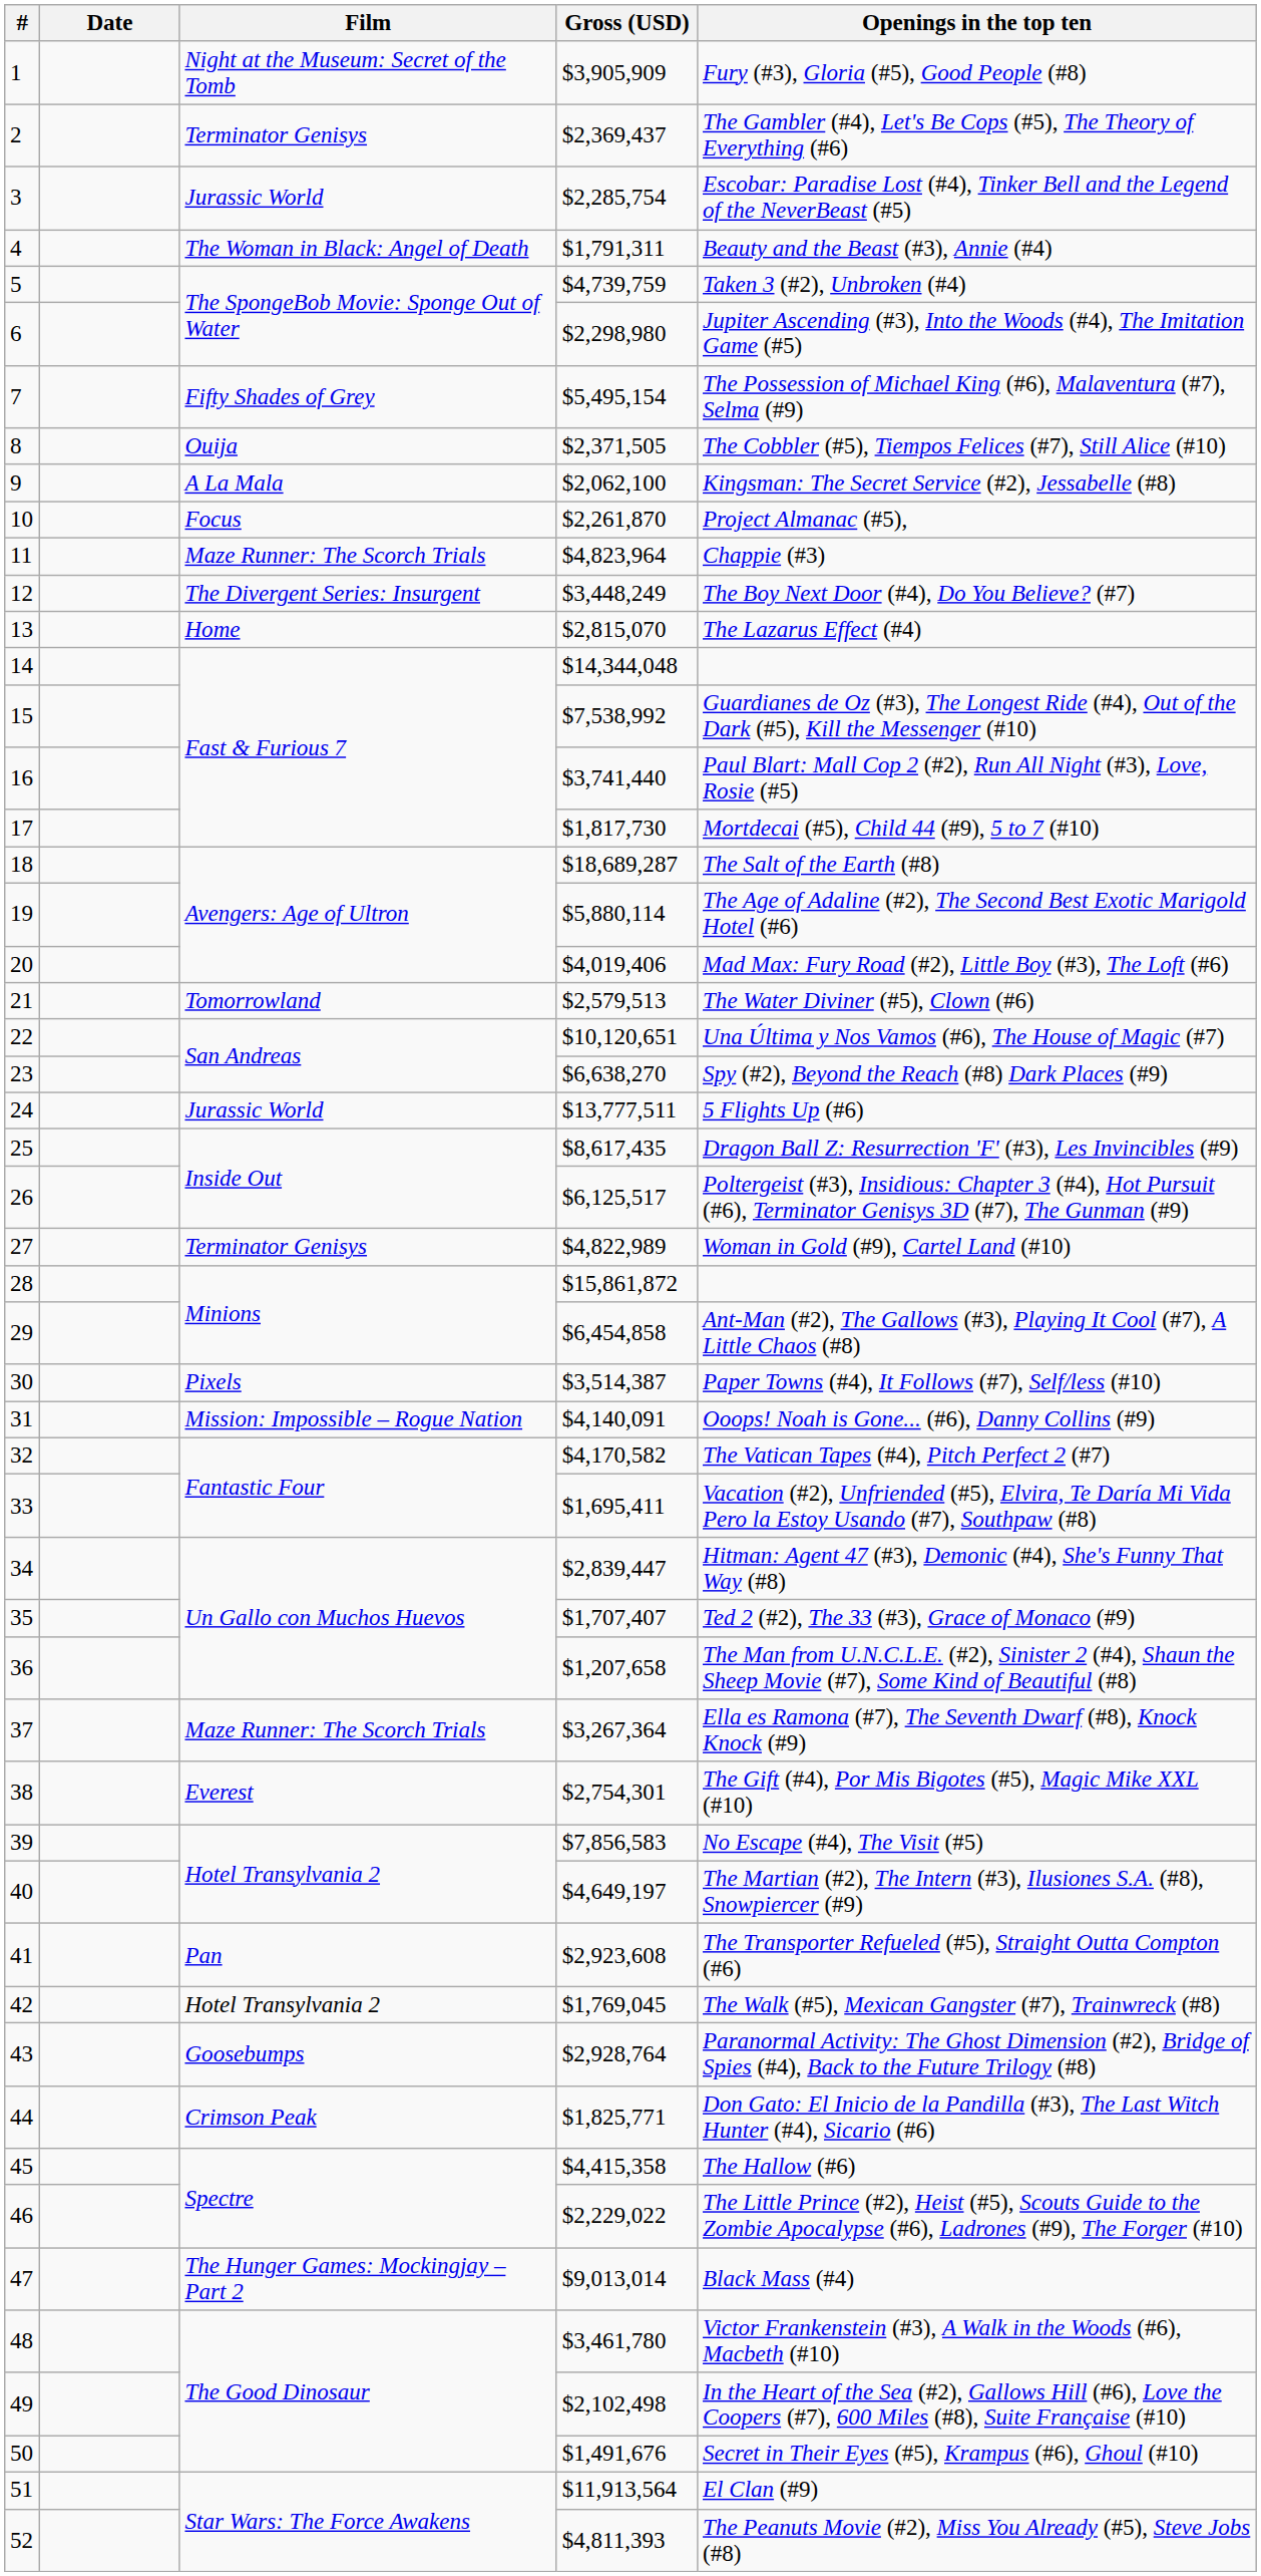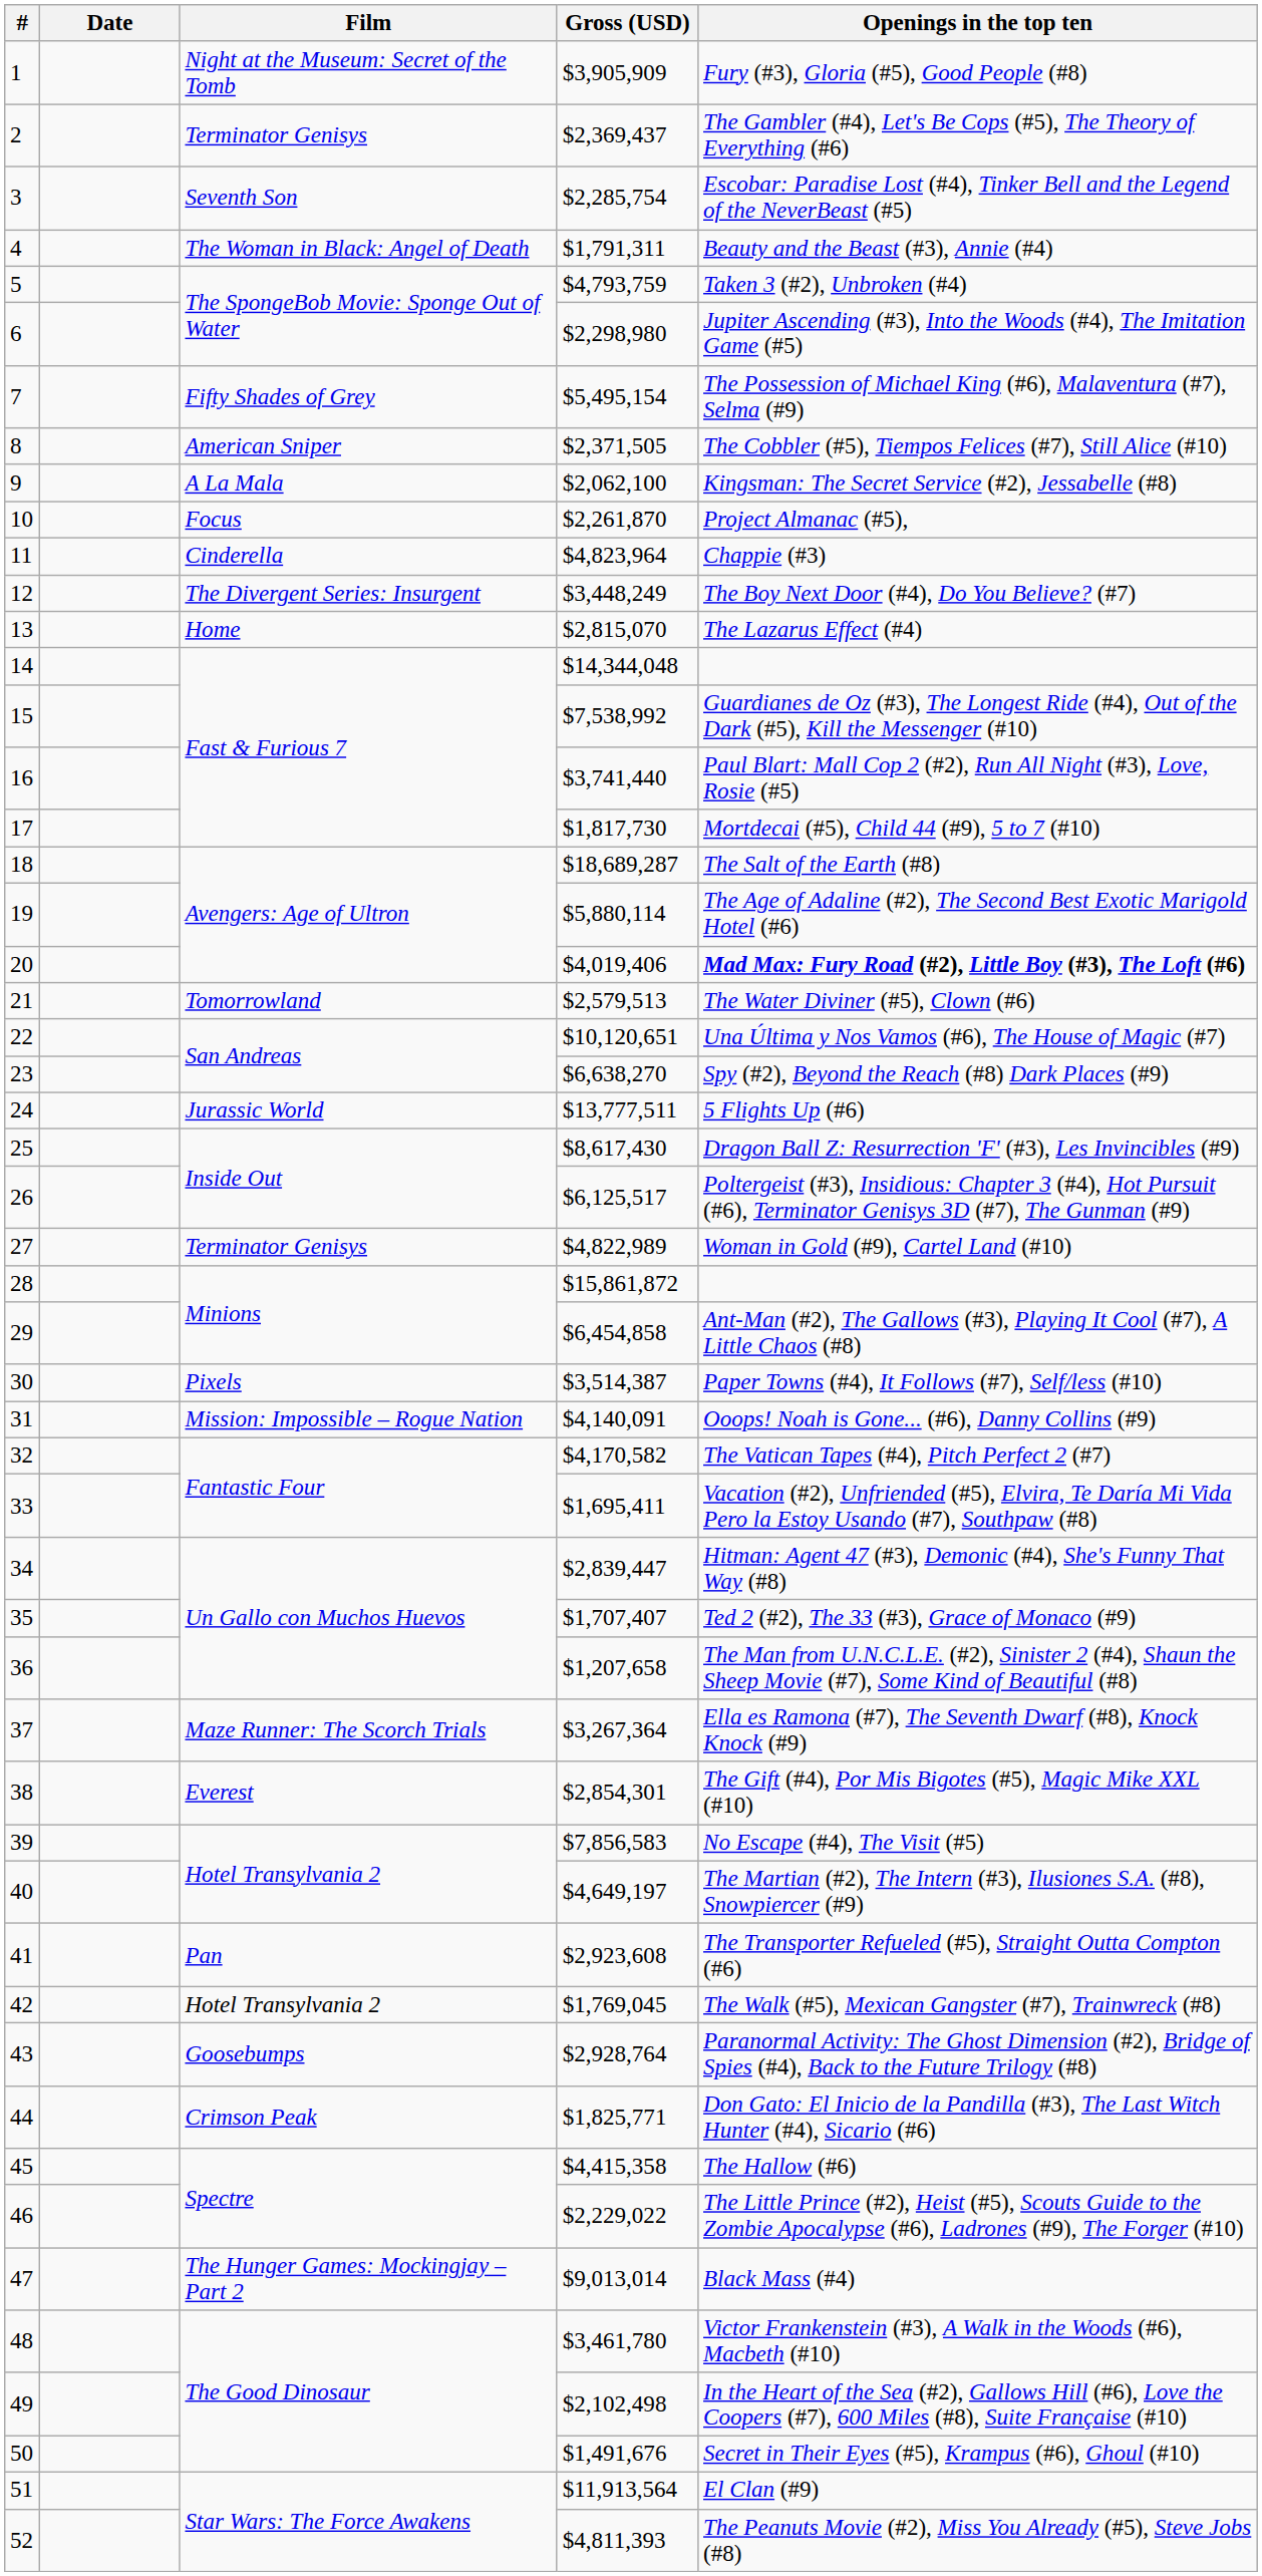3 | Film: Jurassic World -> Seventh Son
5 | Gross (USD): $4,739,759 -> $4,793,759
8 | Film: Ouija -> American Sniper
11 | Film: Maze Runner: The Scorch Trials -> Cinderella
20 | Openings in the top ten: normal -> bold
25 | Gross (USD): $8,617,435 -> $8,617,430
38 | Gross (USD): $2,754,301 -> $2,854,301
